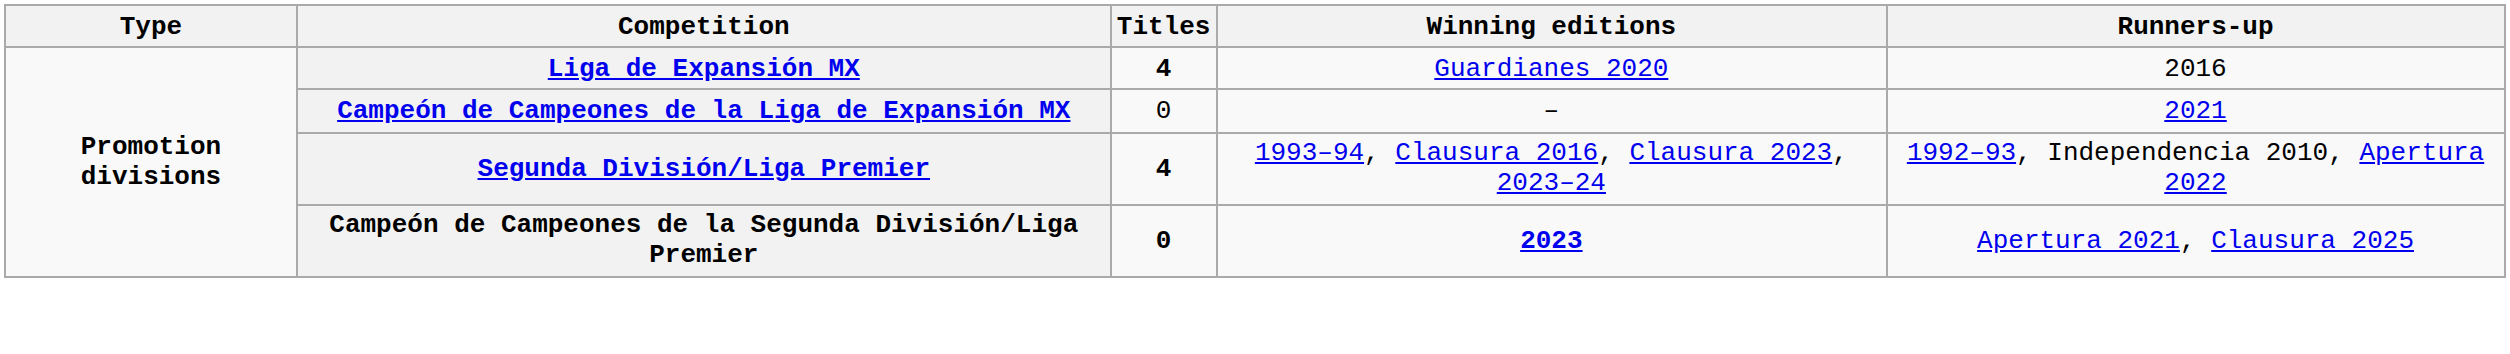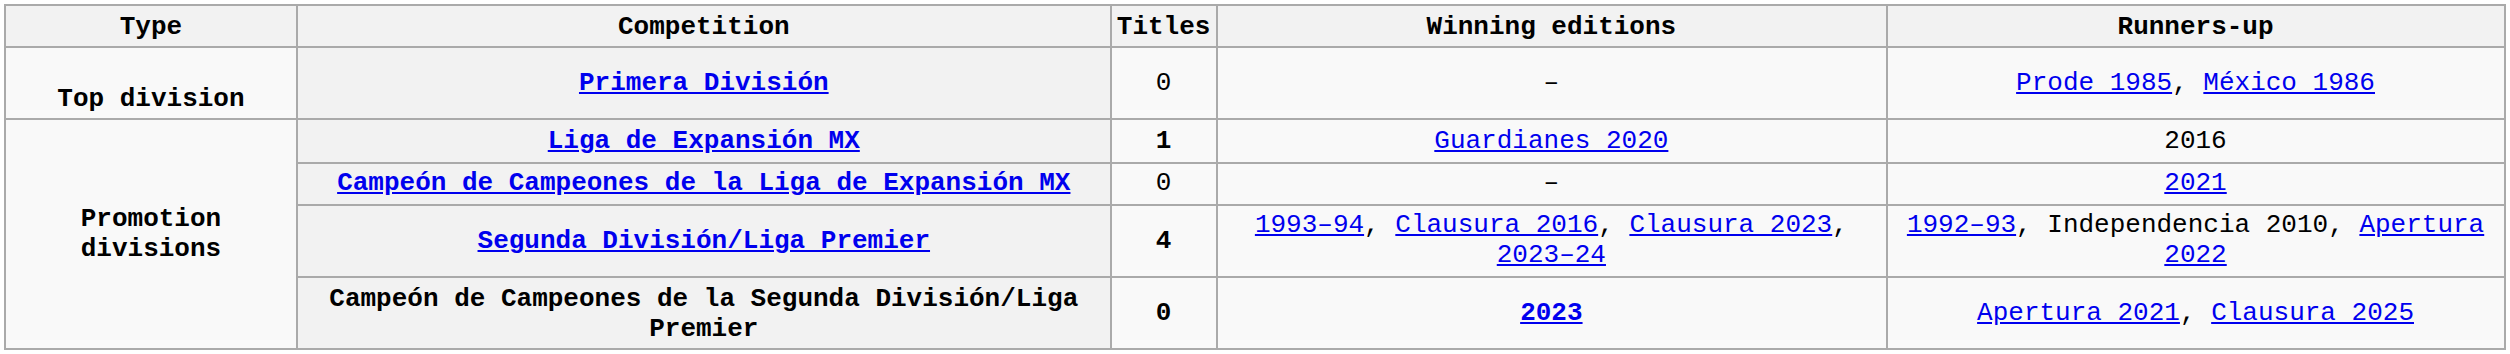+ row: Top division | Primera División | 0 | – | Prode 1985, México 1986
Liga de Expansión MX | Titles: 4 -> 1
